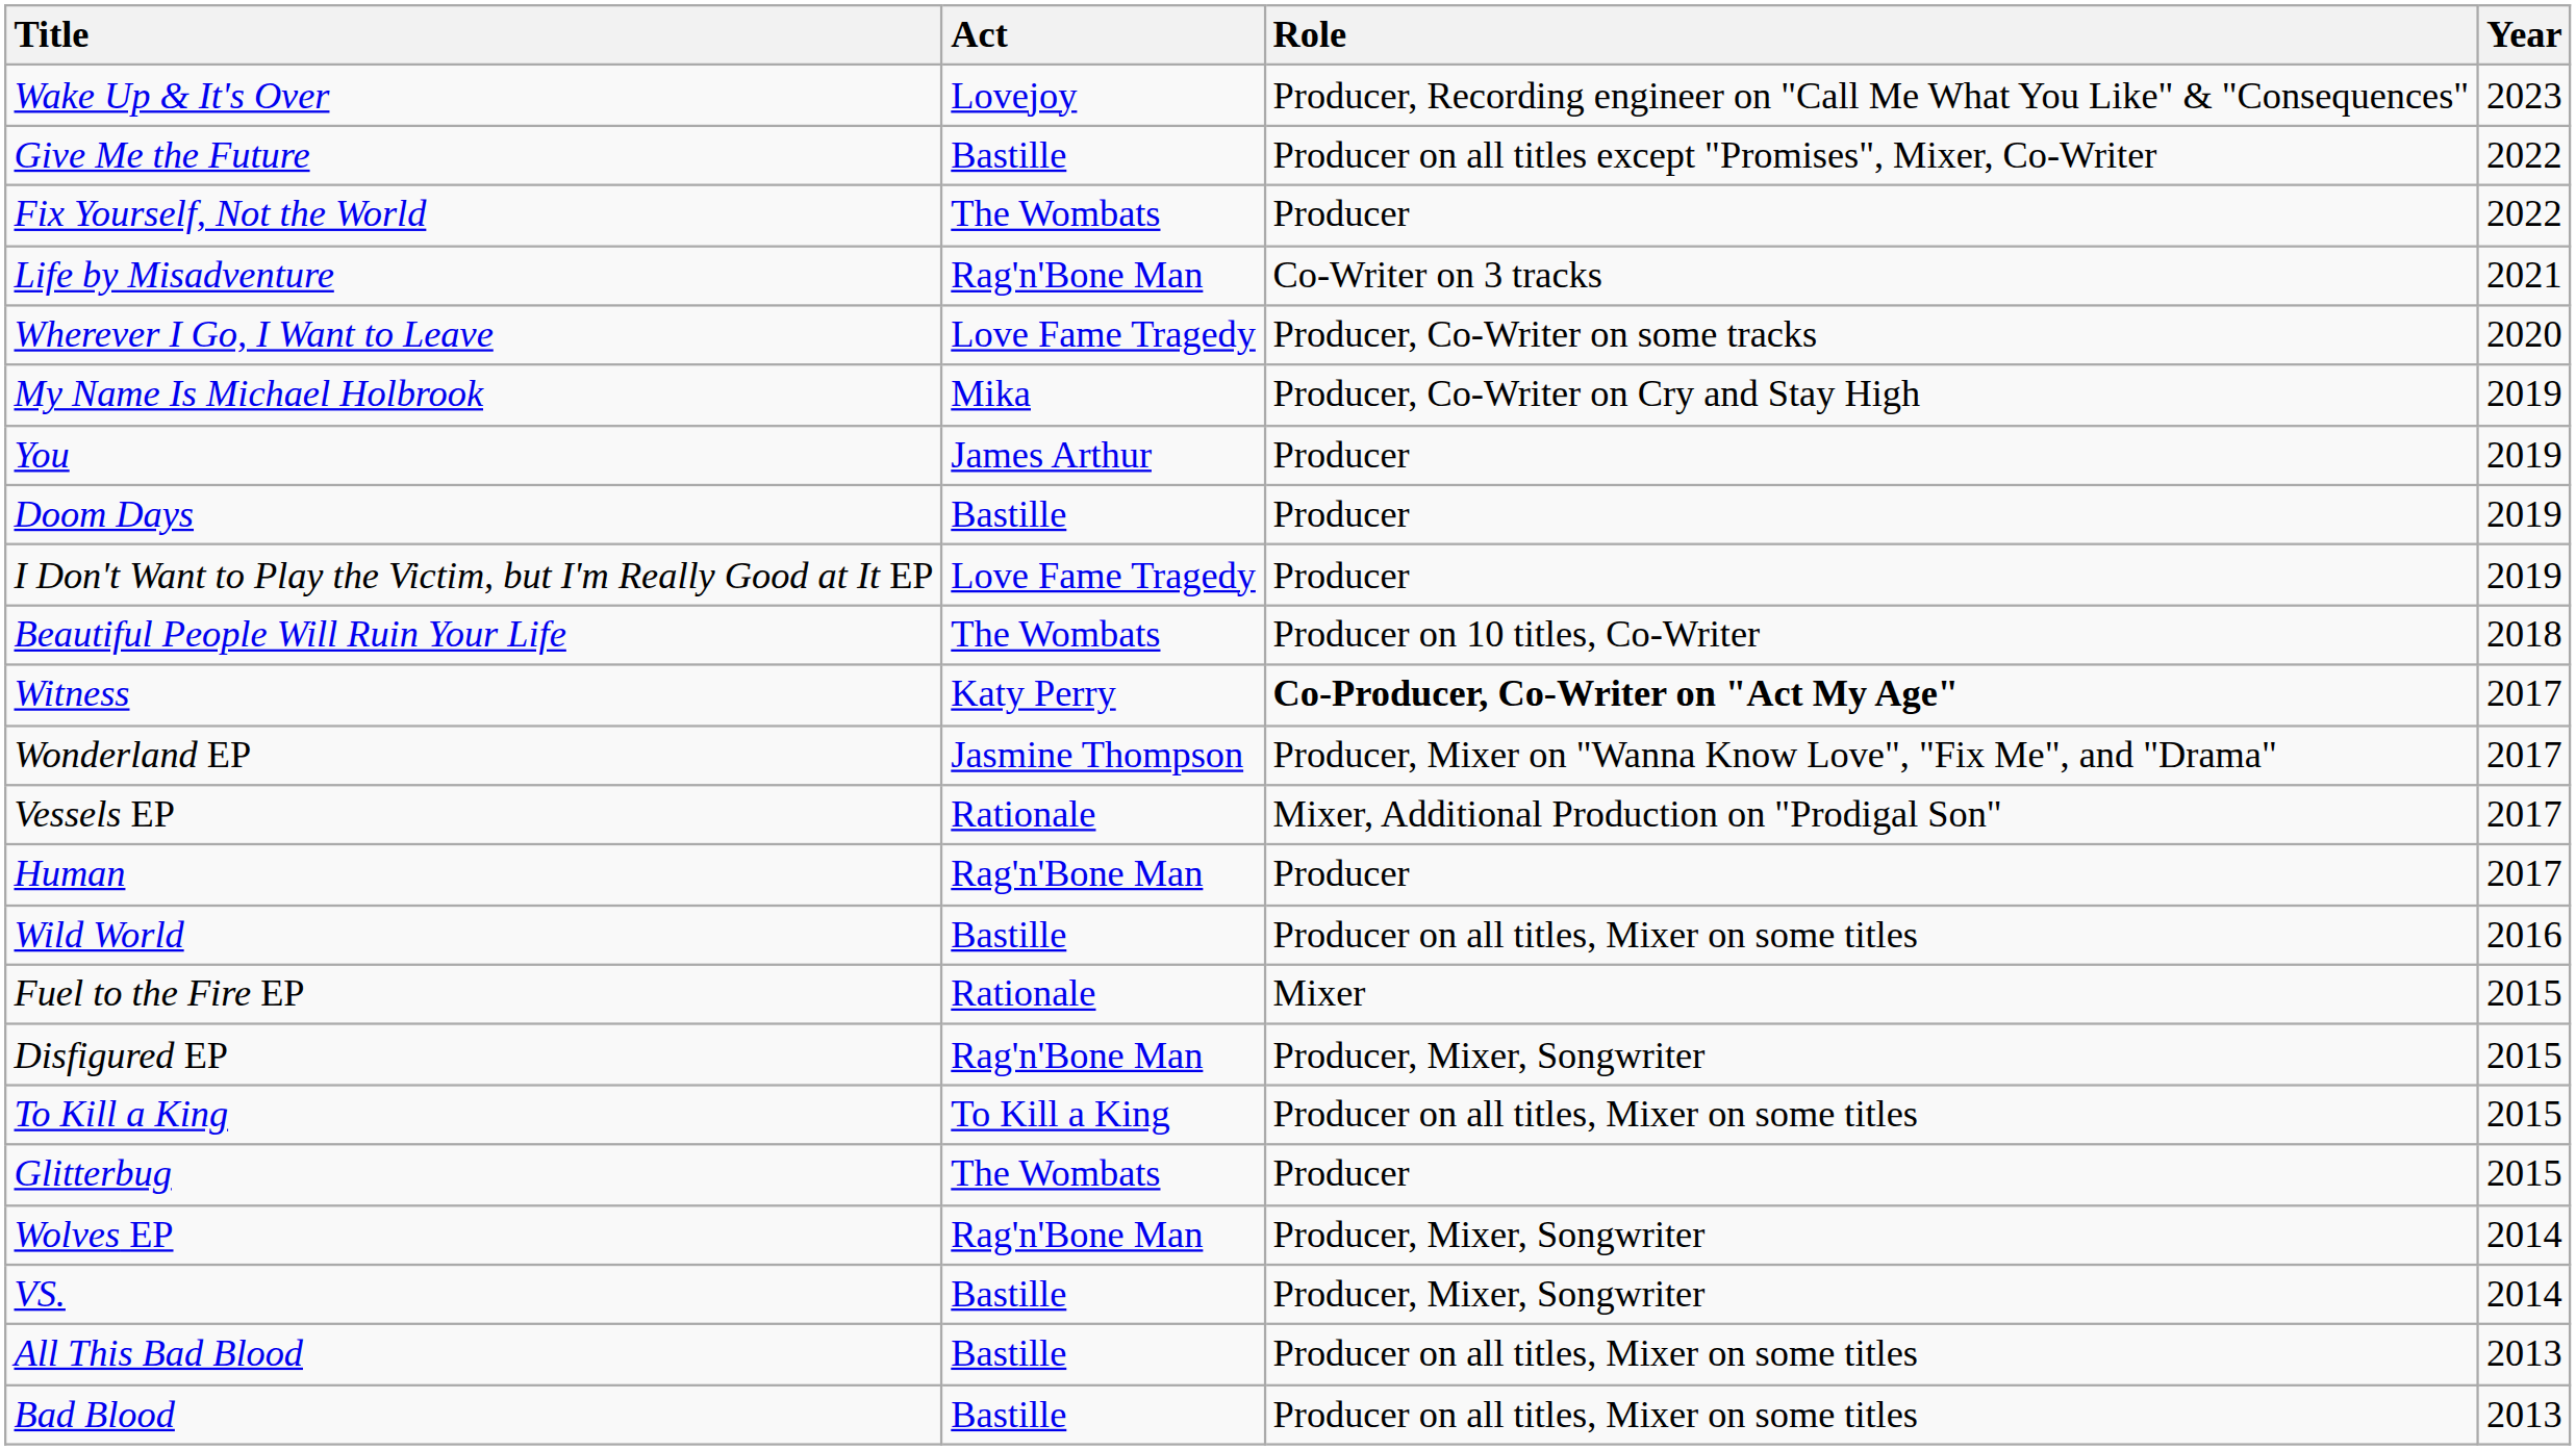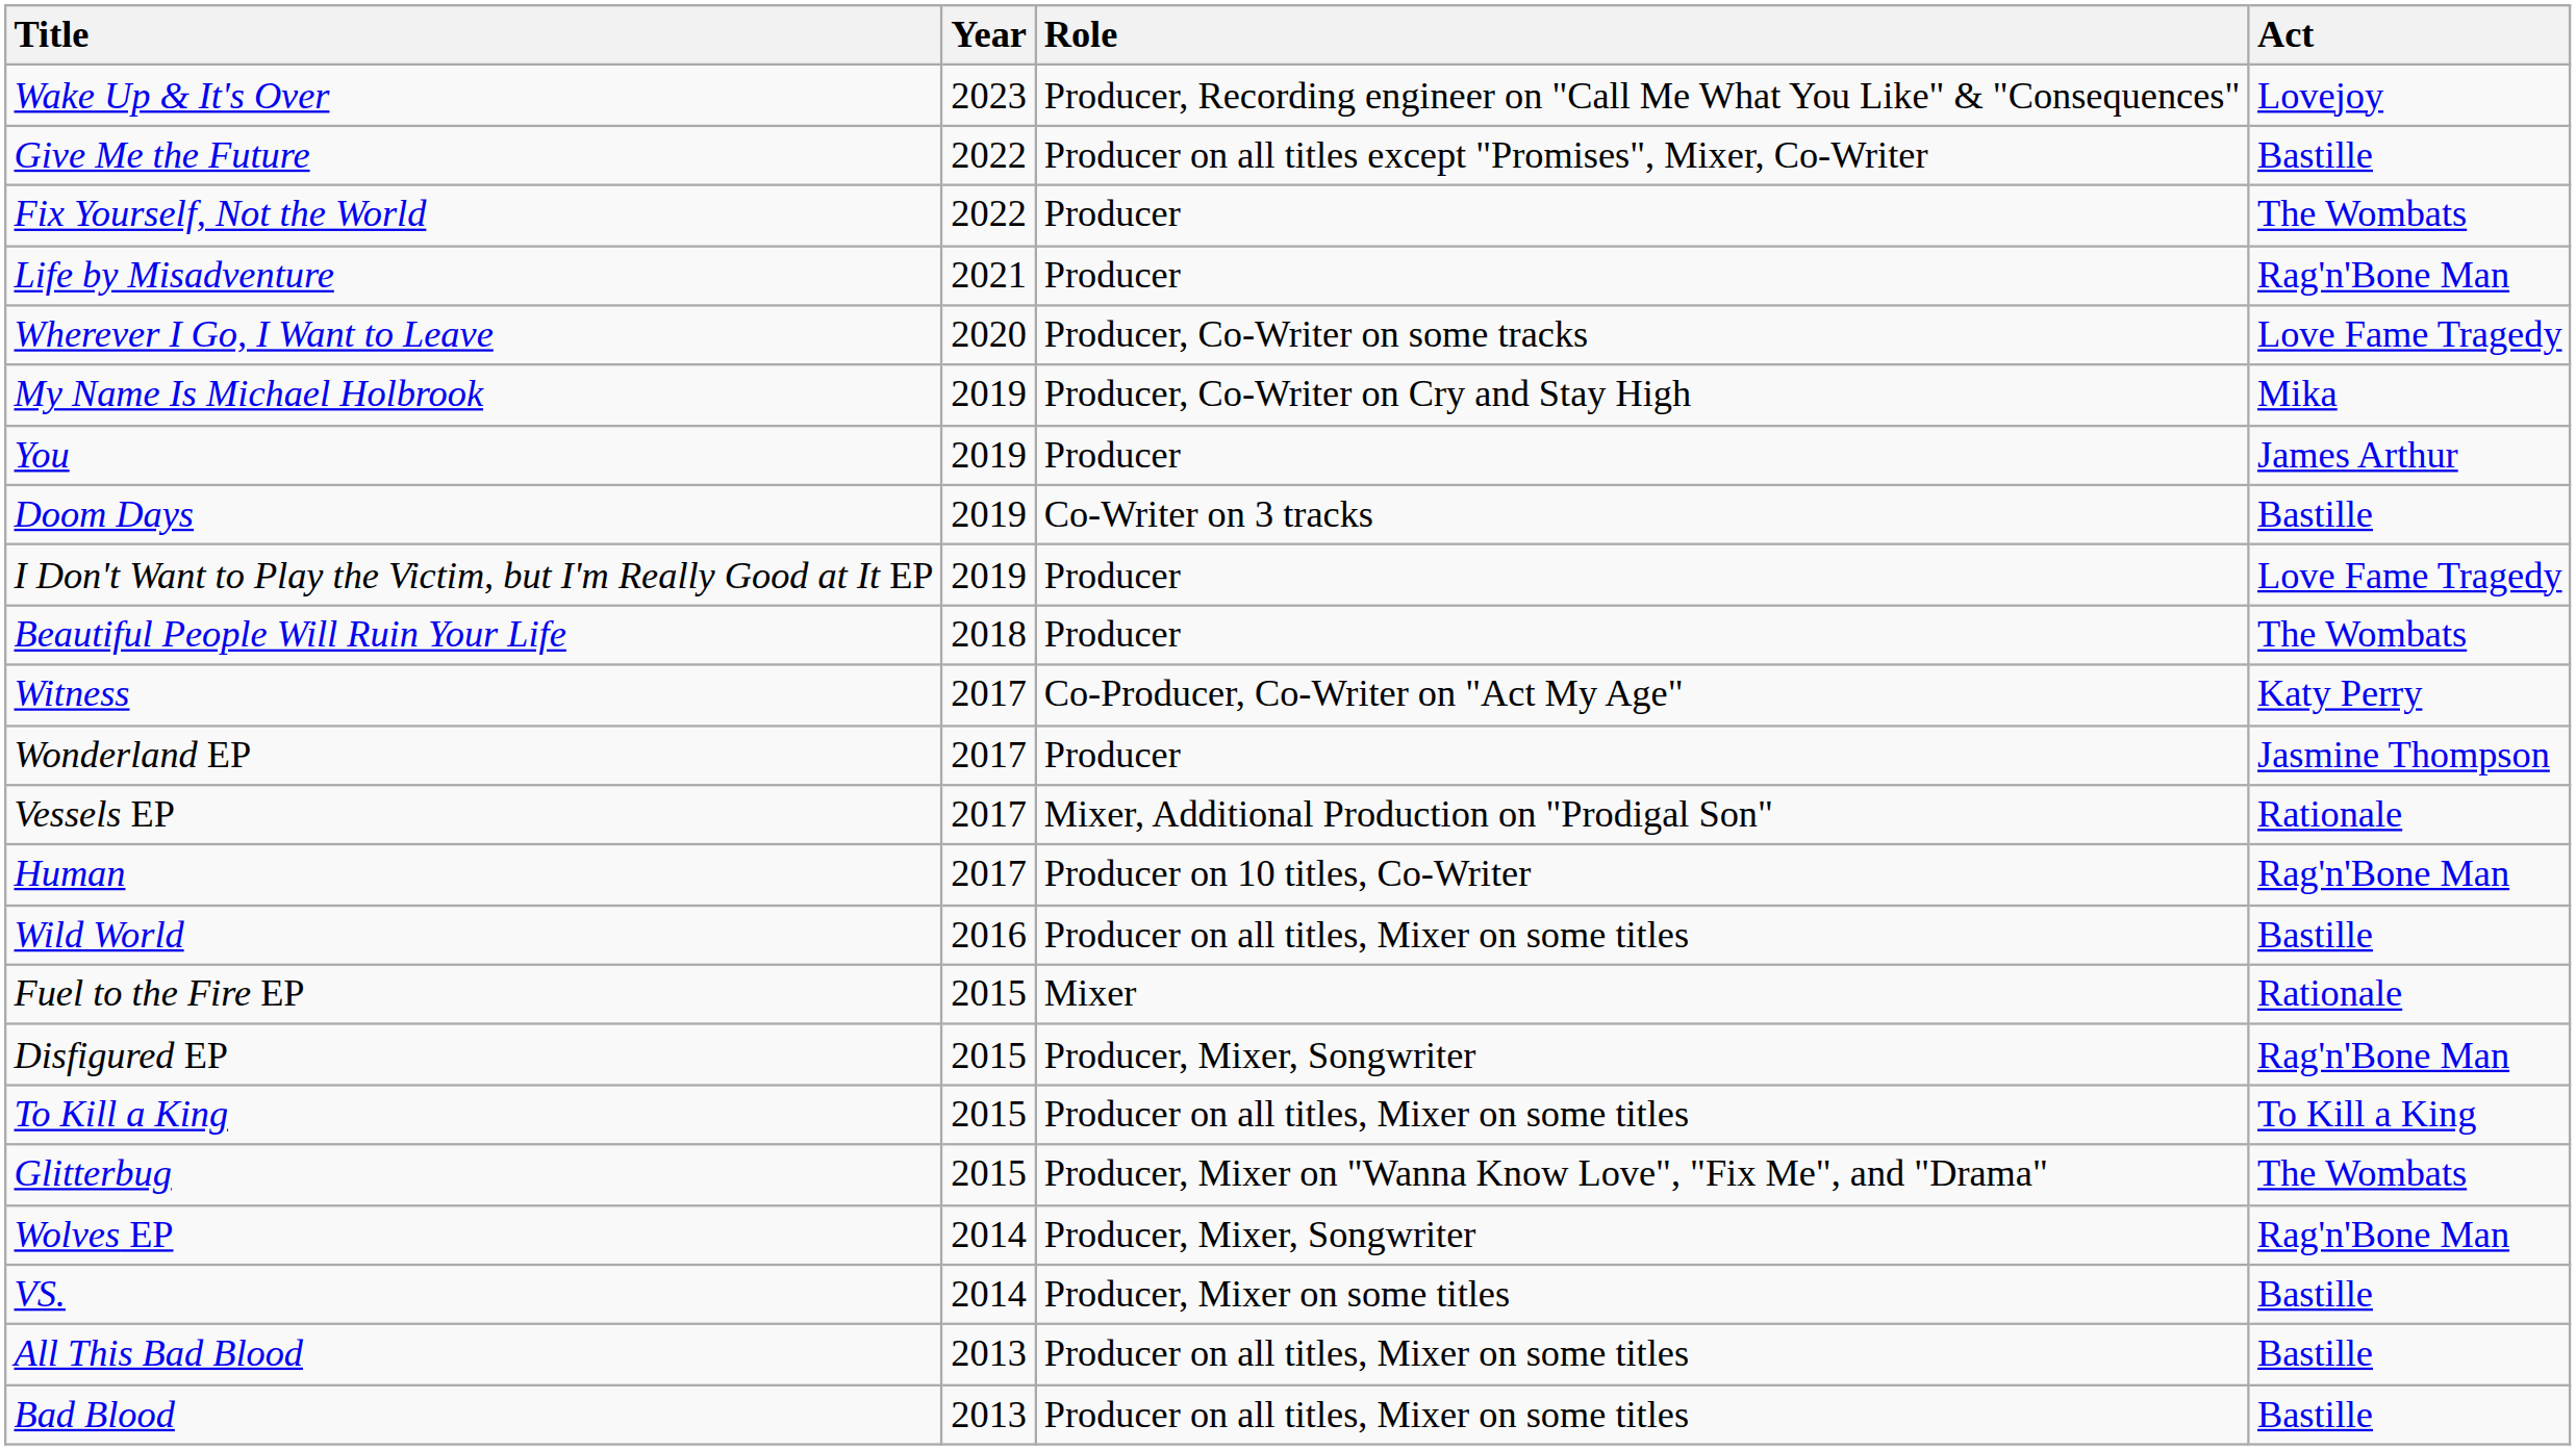columns swapped: Act <-> Year
Life by Misadventure | Role: Co-Writer on 3 tracks -> Producer
Doom Days | Role: Producer -> Co-Writer on 3 tracks
Beautiful People Will Ruin Your Life | Role: Producer on 10 titles, Co-Writer -> Producer
Witness | Role: bold -> normal
Wonderland EP | Role: Producer, Mixer on "Wanna Know Love", "Fix Me", and "Drama" -> Producer
Human | Role: Producer -> Producer on 10 titles, Co-Writer
Glitterbug | Role: Producer -> Producer, Mixer on "Wanna Know Love", "Fix Me", and "Drama"
VS. | Role: Producer, Mixer, Songwriter -> Producer, Mixer on some titles
